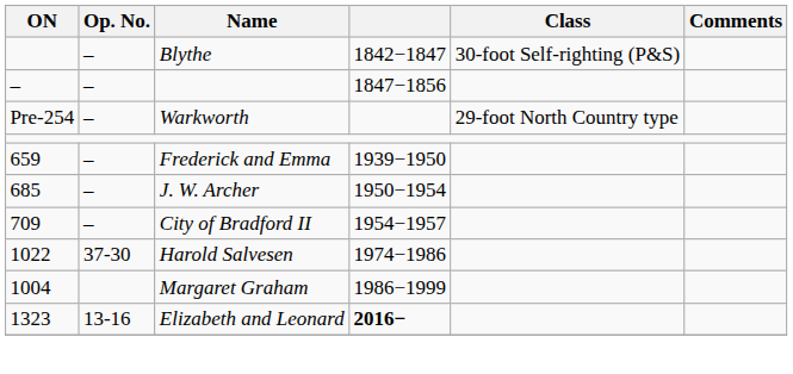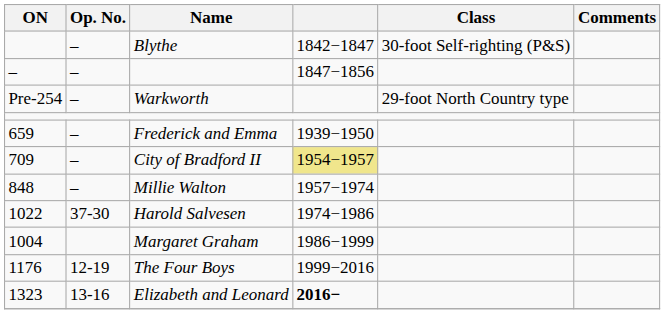- row: 685 | – | J. W. Archer | 1950−1954
City of Bradford II | column 4: no background -> khaki background
+ row: 848 | – | Millie Walton | 1957−1974
+ row: 1176 | 12-19 | The Four Boys | 1999−2016
